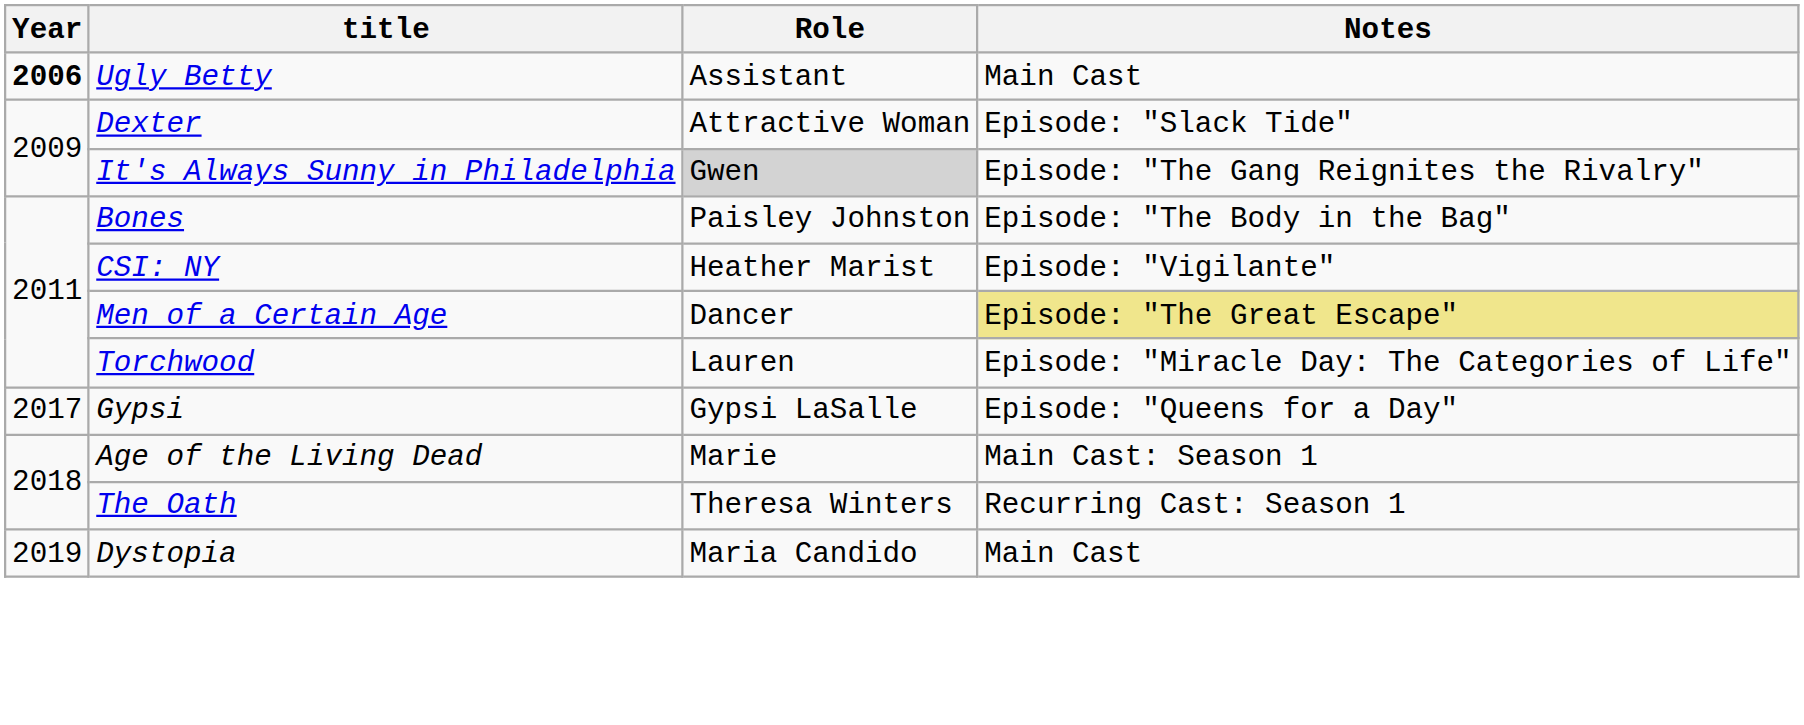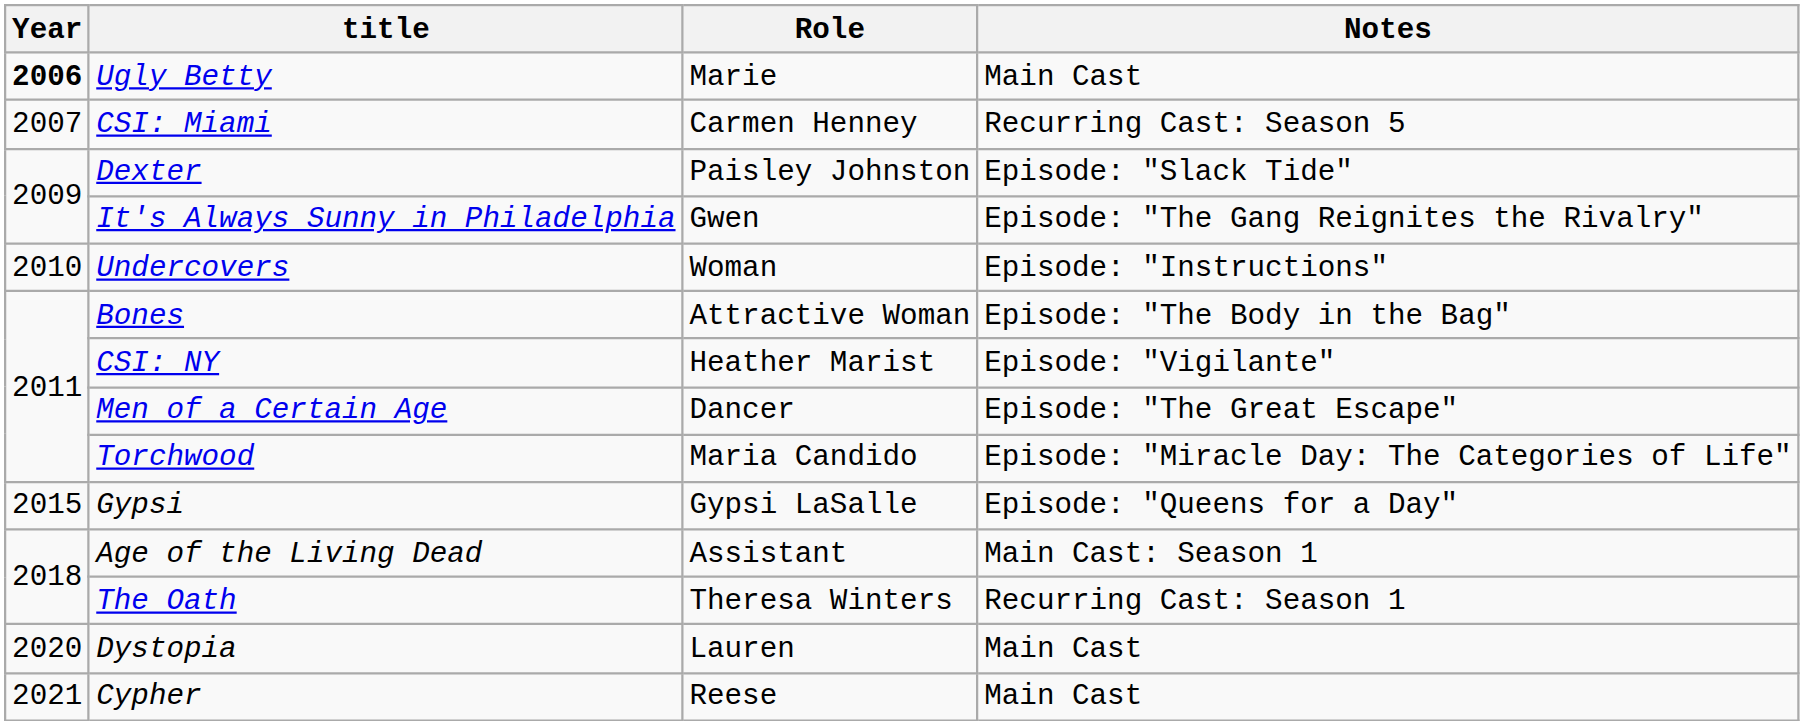Ugly Betty | Role: Assistant -> Marie
+ row: 2007 | CSI: Miami | Carmen Henney | Recurring Cast: Season 5
Dexter | Role: Attractive Woman -> Paisley Johnston
It's Always Sunny in Philadelphia | Role: lightgrey background -> no background
+ row: 2010 | Undercovers | Woman | Episode: "Instructions"
Bones | Role: Paisley Johnston -> Attractive Woman
Men of a Certain Age | Notes: khaki background -> no background
Torchwood | Role: Lauren -> Maria Candido
Gypsi | Year: 2017 -> 2015
Age of the Living Dead | Role: Marie -> Assistant
Dystopia | Year: 2019 -> 2020
Dystopia | Role: Maria Candido -> Lauren
+ row: 2021 | Cypher | Reese | Main Cast
